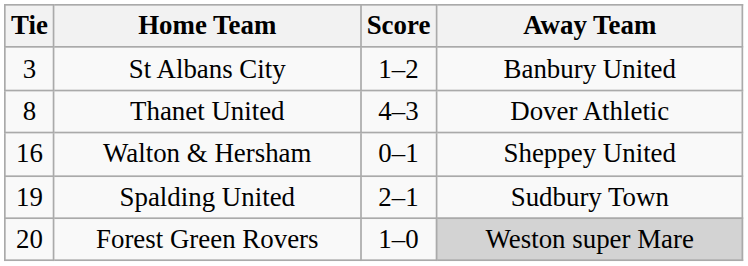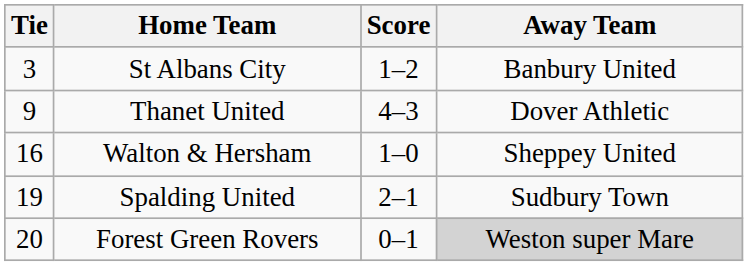Thanet United | Tie: 8 -> 9
Walton & Hersham | Score: 0–1 -> 1–0
Forest Green Rovers | Score: 1–0 -> 0–1
